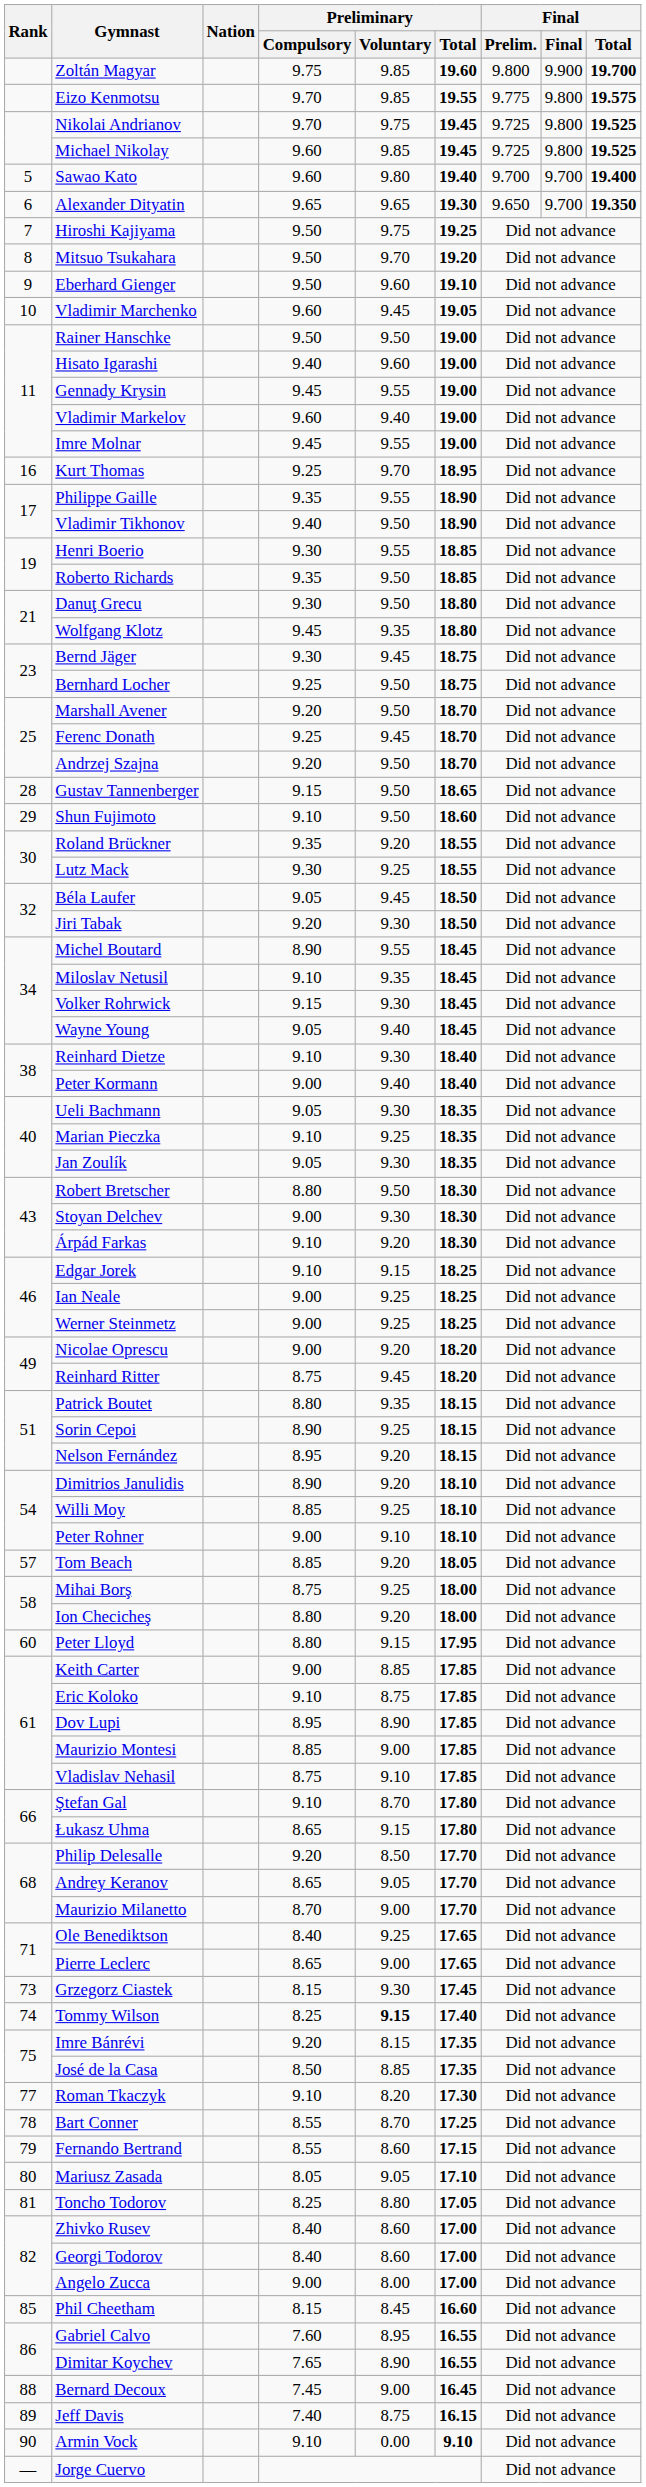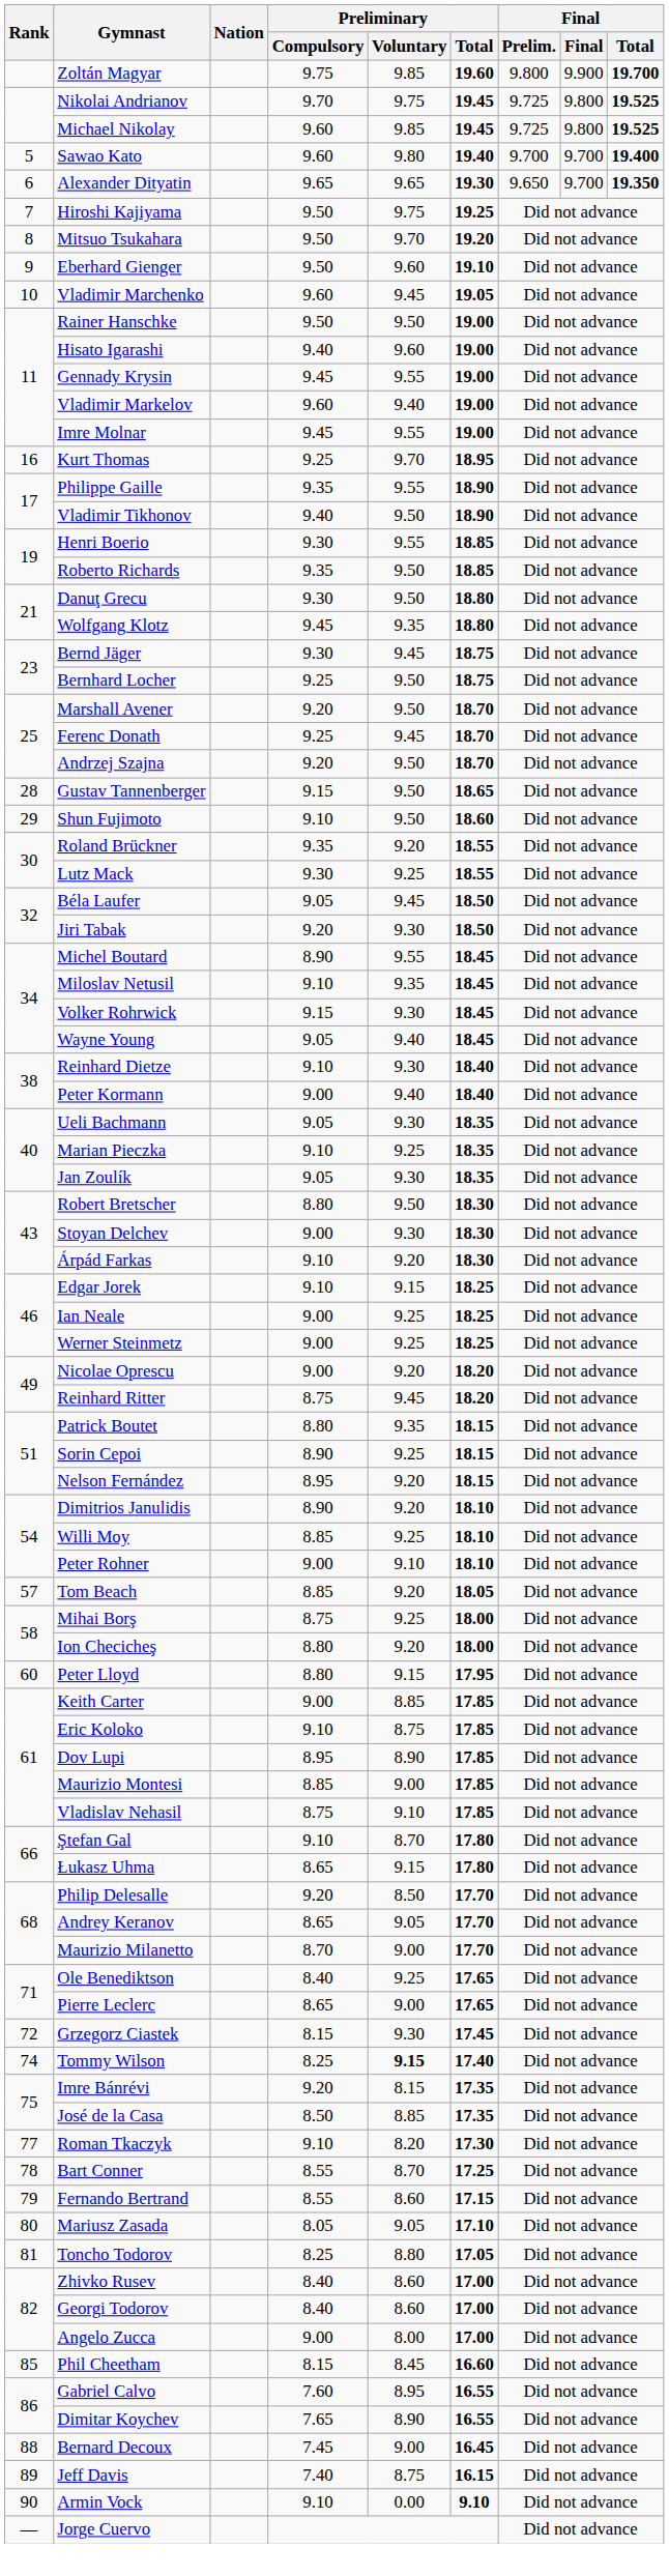- row: Eizo Kenmotsu | 9.70 | 9.85 | 19.55 | 9.775 | 9.800 | 19.575
Grzegorz Ciastek | Rank: 73 -> 72
